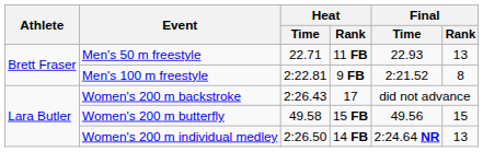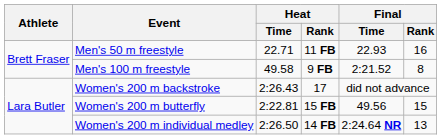Men's 50 m freestyle | Final / Rank: 13 -> 16
Men's 100 m freestyle | Heat / Time: 2:22.81 -> 49.58
Women's 200 m butterfly | Heat / Time: 49.58 -> 2:22.81
